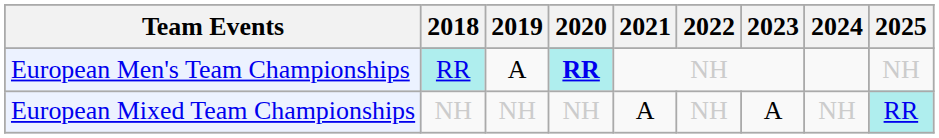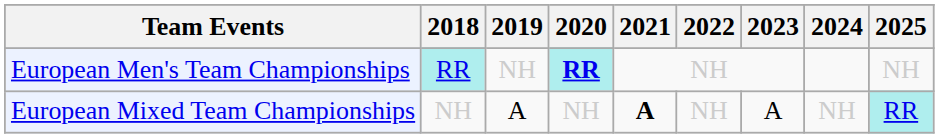European Men's Team Championships | 2019: A -> NH
European Mixed Team Championships | 2019: NH -> A
European Mixed Team Championships | 2021: normal -> bold
